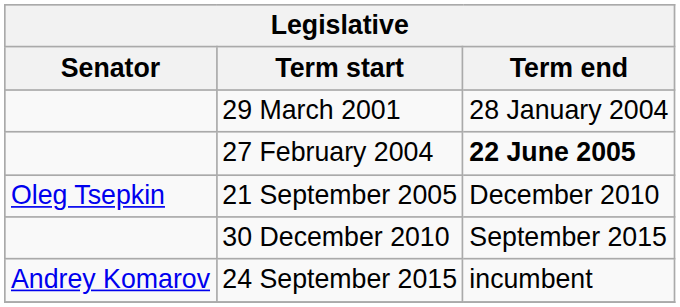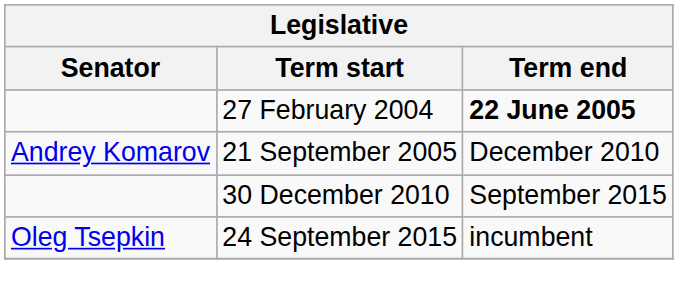- row: 29 March 2001 | 28 January 2004
21 September 2005 | Senator: Oleg Tsepkin -> Andrey Komarov
24 September 2015 | Senator: Andrey Komarov -> Oleg Tsepkin
